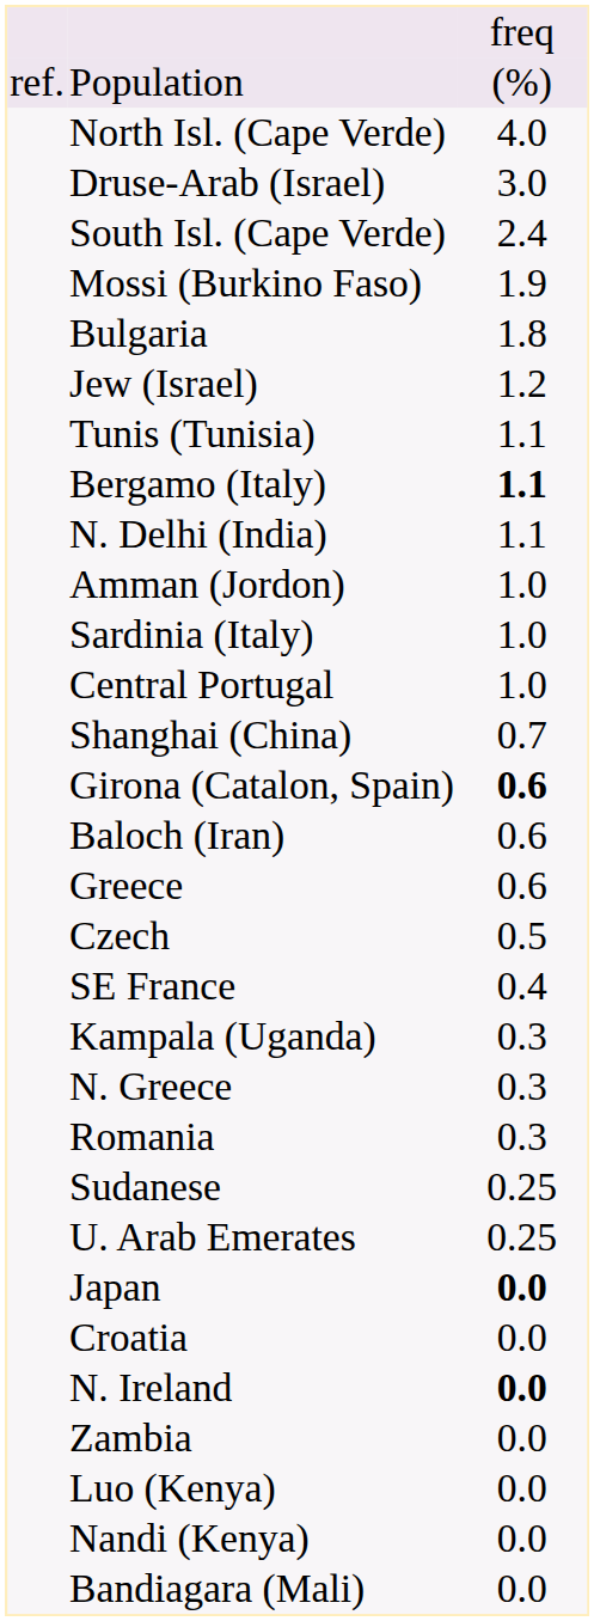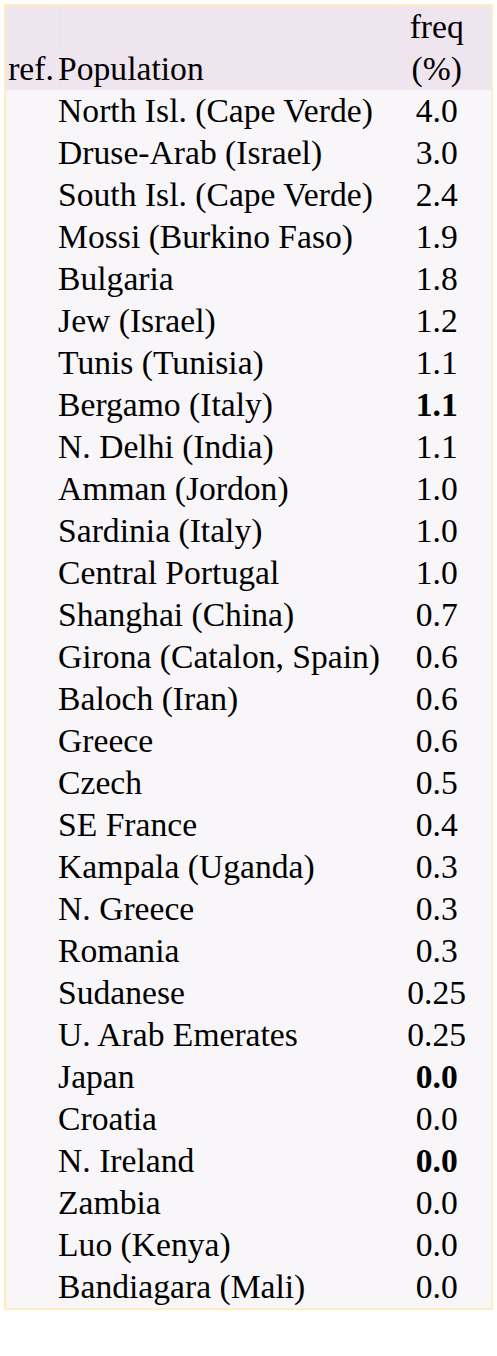Girona (Catalon, Spain) | column 3: bold -> normal
- row: Nandi (Kenya) | 0.0
